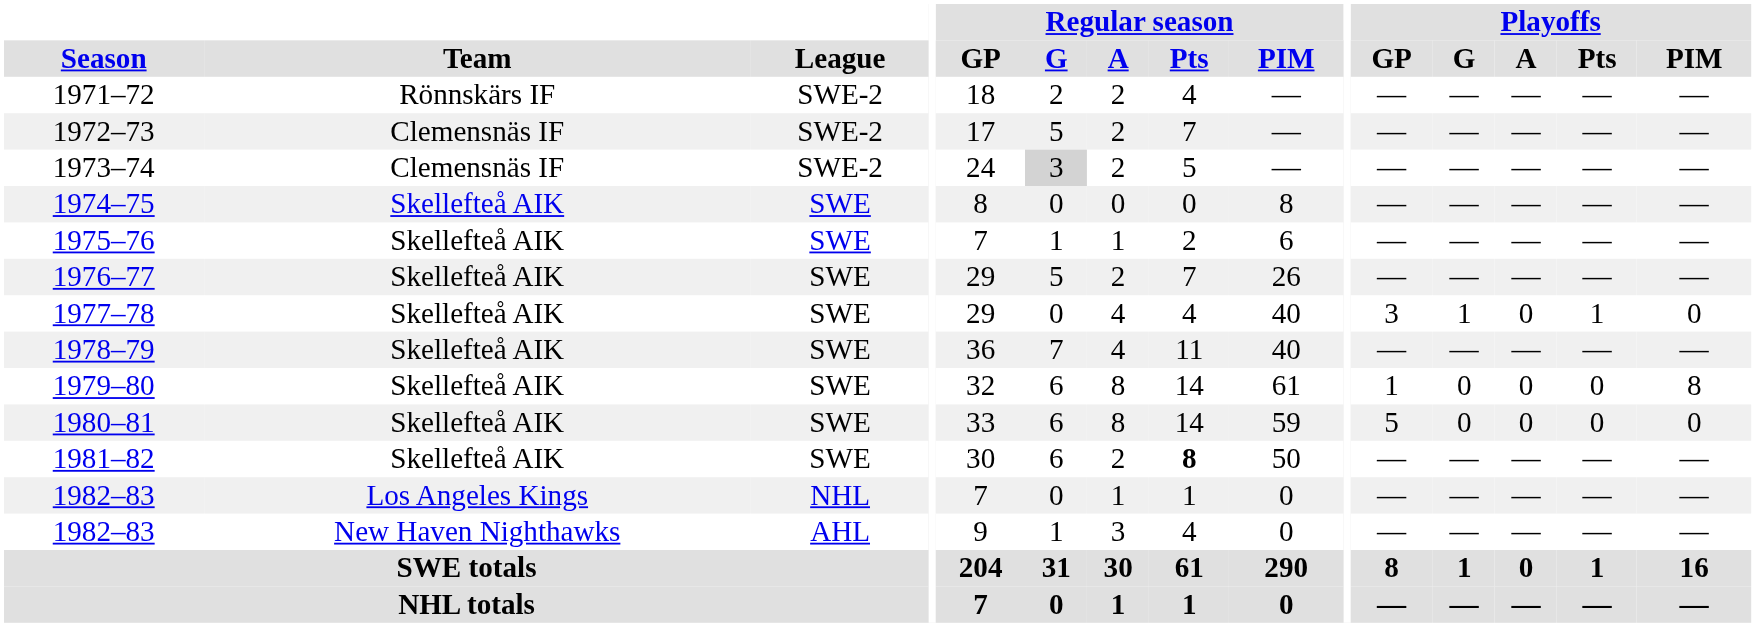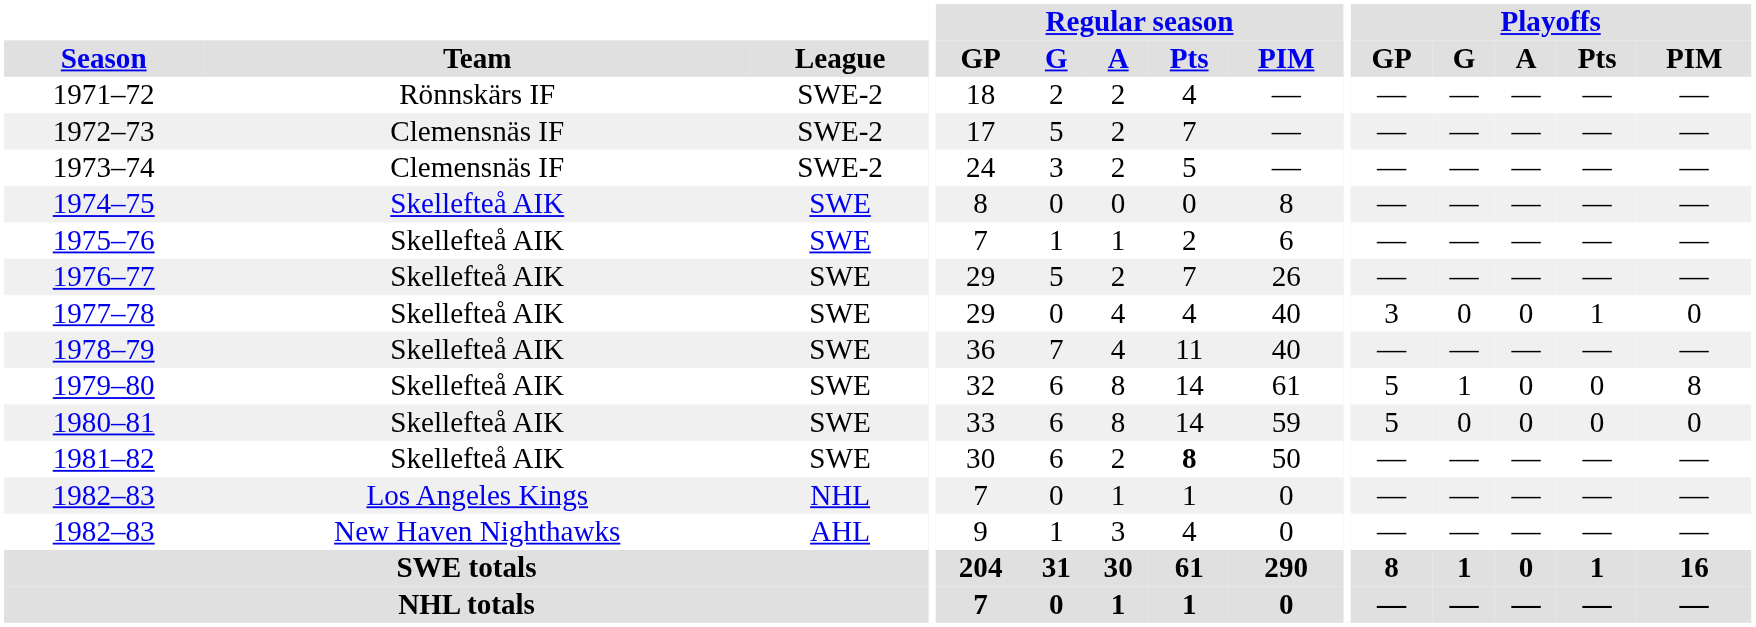1973–74 | Regular season / G: lightgrey background -> no background
1977–78 | Playoffs / G: 1 -> 0
1979–80 | Playoffs / GP: 1 -> 5
1979–80 | Playoffs / G: 0 -> 1
